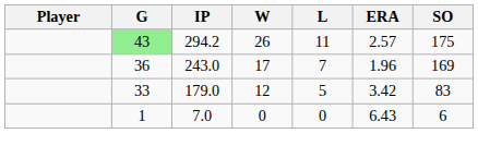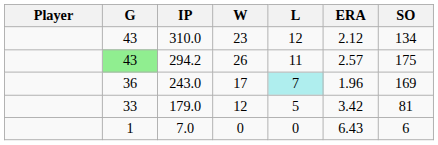+ row: 43 | 310.0 | 23 | 12 | 2.12 | 134
243.0 | L: no background -> paleturquoise background
179.0 | SO: 83 -> 81
